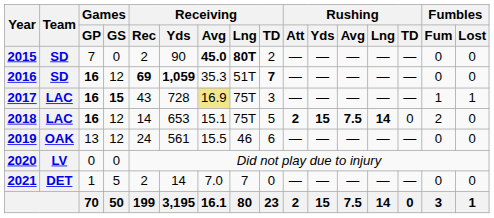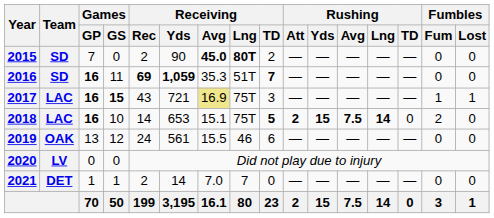2016 | Games / GS: 12 -> 11
2017 | Receiving / Yds: 728 -> 721
2018 | Games / GS: 12 -> 10
2018 | Receiving / TD: normal -> bold
2021 | Games / GS: 5 -> 1
